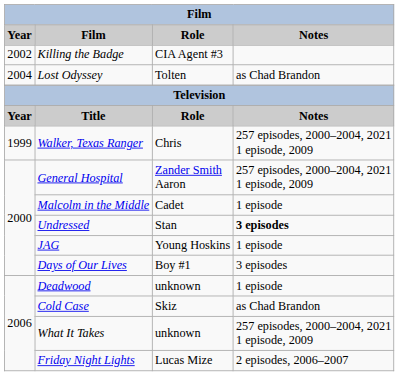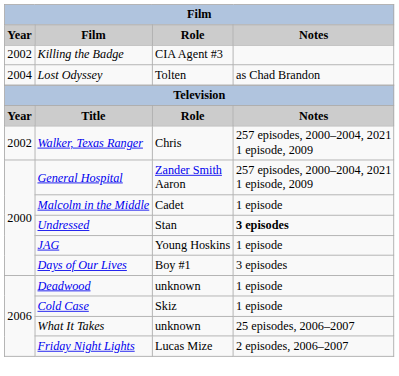Walker, Texas Ranger | Year: 1999 -> 2002
Cold Case | Notes: as Chad Brandon -> 1 episode
What It Takes | Notes: 257 episodes, 2000–2004, 2021 1 episode, 2009 -> 25 episodes, 2006–2007
